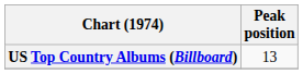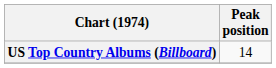US Top Country Albums (Billboard) | Peak position: 13 -> 14
